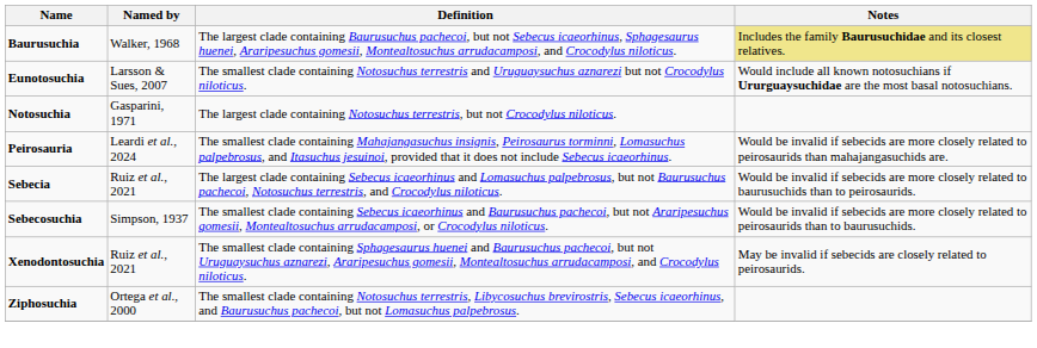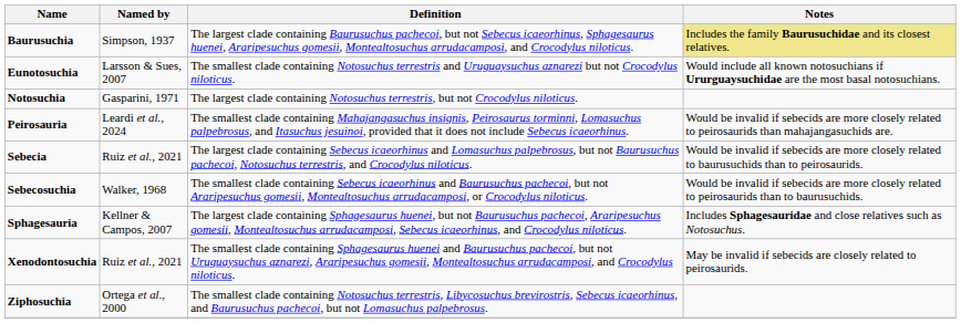Baurusuchia | Named by: Walker, 1968 -> Simpson, 1937
Sebecosuchia | Named by: Simpson, 1937 -> Walker, 1968
+ row: Sphagesauria | Kellner & Campos, 2007 | The largest clade containing Sphagesaurus huenei, but not Baurusuchus pachecoi, Araripesuchus gomesii, Montealtosuchus arrudacamposi, Sebecus icaeorhinus, and Crocodylus niloticus. | Includes Sphagesauridae and close relatives such as Notosuchus.
